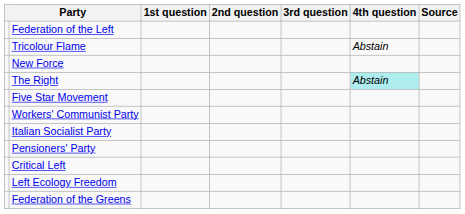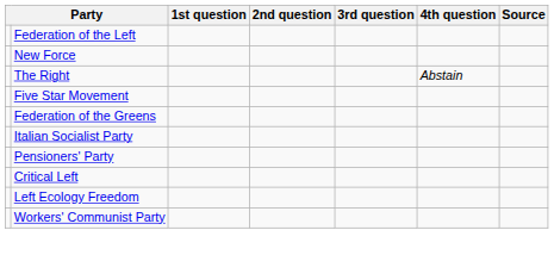- row: Tricolour Flame | Abstain
The Right | 4th question: paleturquoise background -> no background
rows swapped: Workers' Communist Party <-> Federation of the Greens
